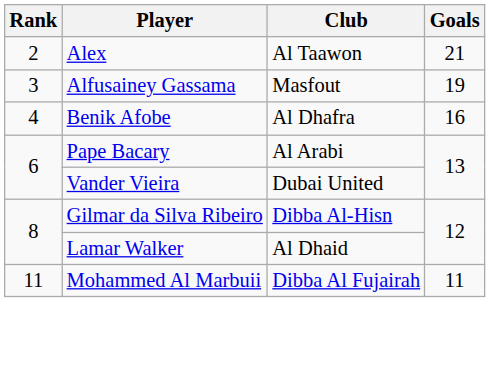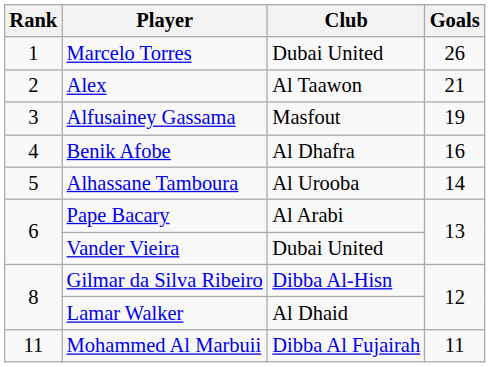+ row: 1 | Marcelo Torres | Dubai United | 26
+ row: 5 | Alhassane Tamboura | Al Urooba | 14
